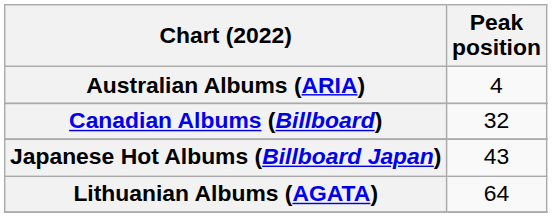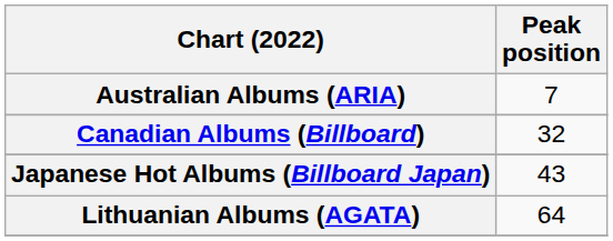Australian Albums (ARIA) | Peak position: 4 -> 7
